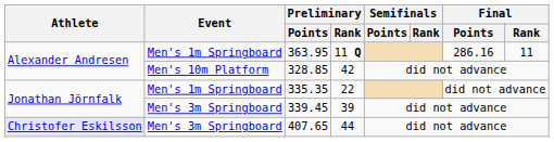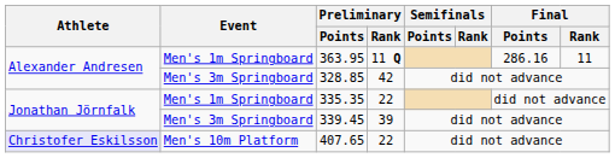328.85 | Event: Men's 10m Platform -> Men's 3m Springboard
407.65 | Event: Men's 3m Springboard -> Men's 10m Platform
407.65 | Preliminary / Rank: 44 -> 22
